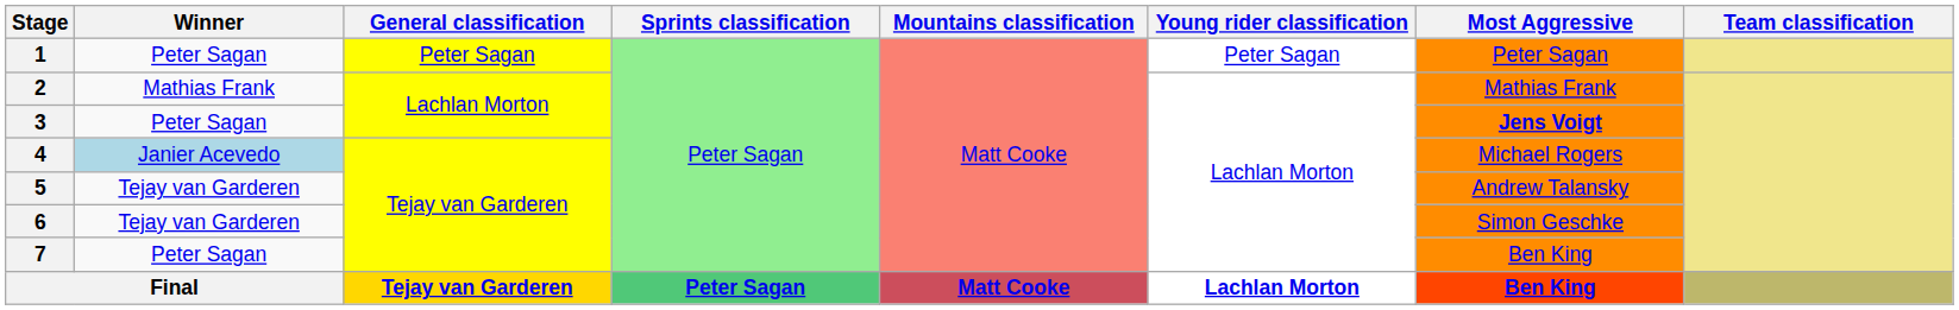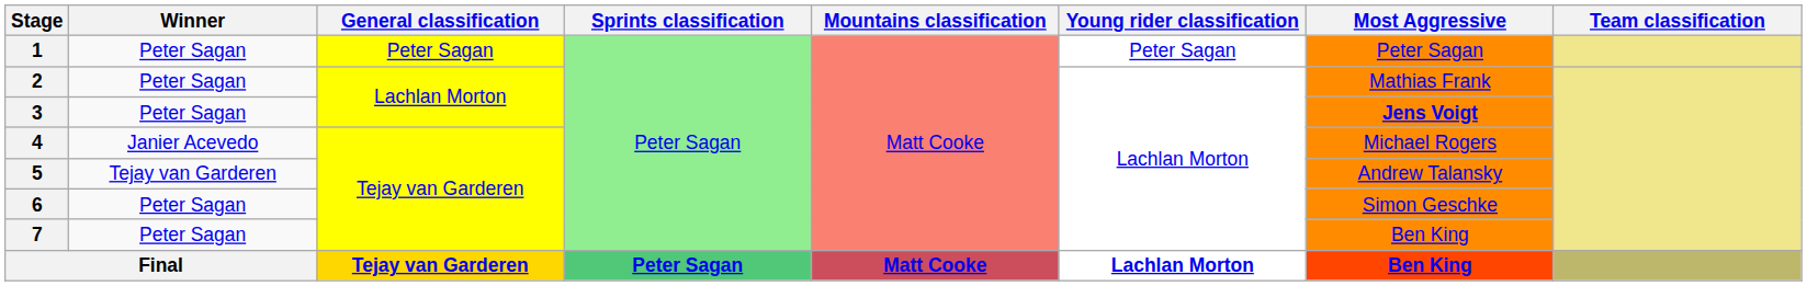2 | Winner: Mathias Frank -> Peter Sagan
4 | Winner: lightblue background -> no background
6 | Winner: Tejay van Garderen -> Peter Sagan
